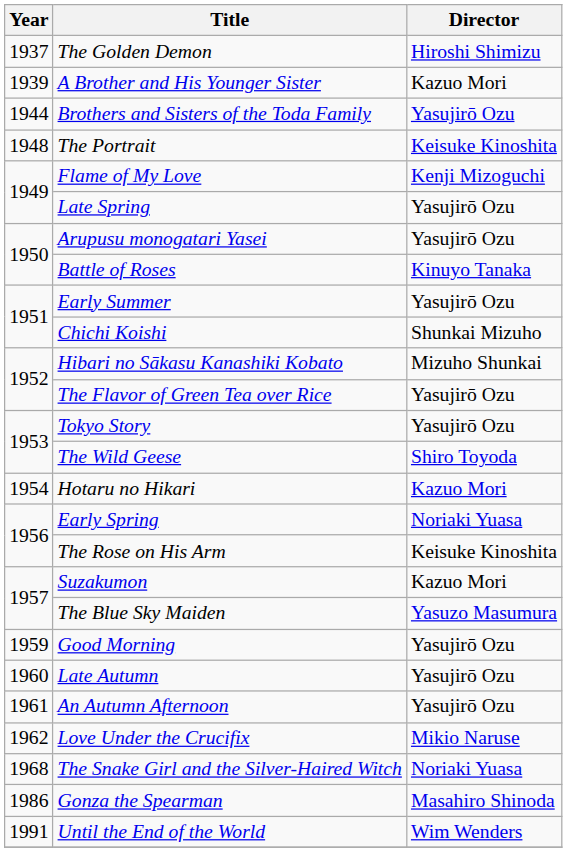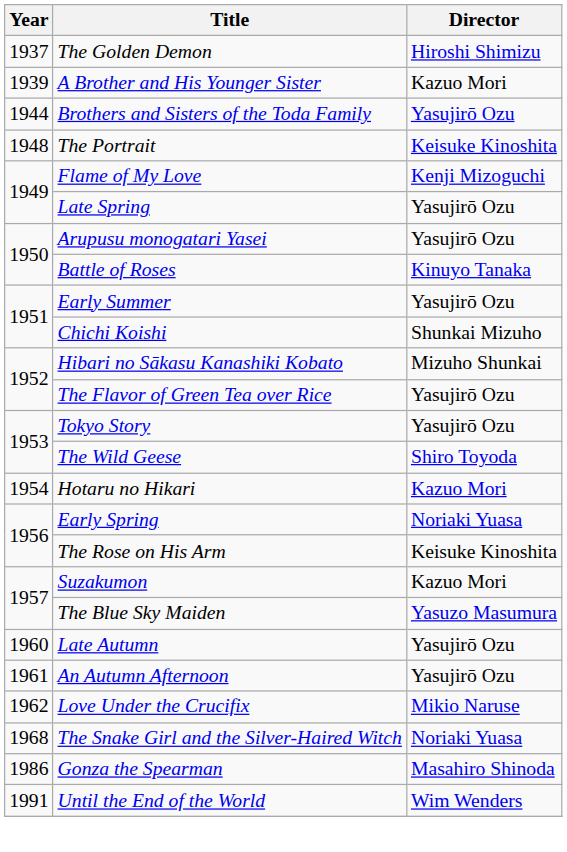- row: 1959 | Good Morning | Yasujirō Ozu
